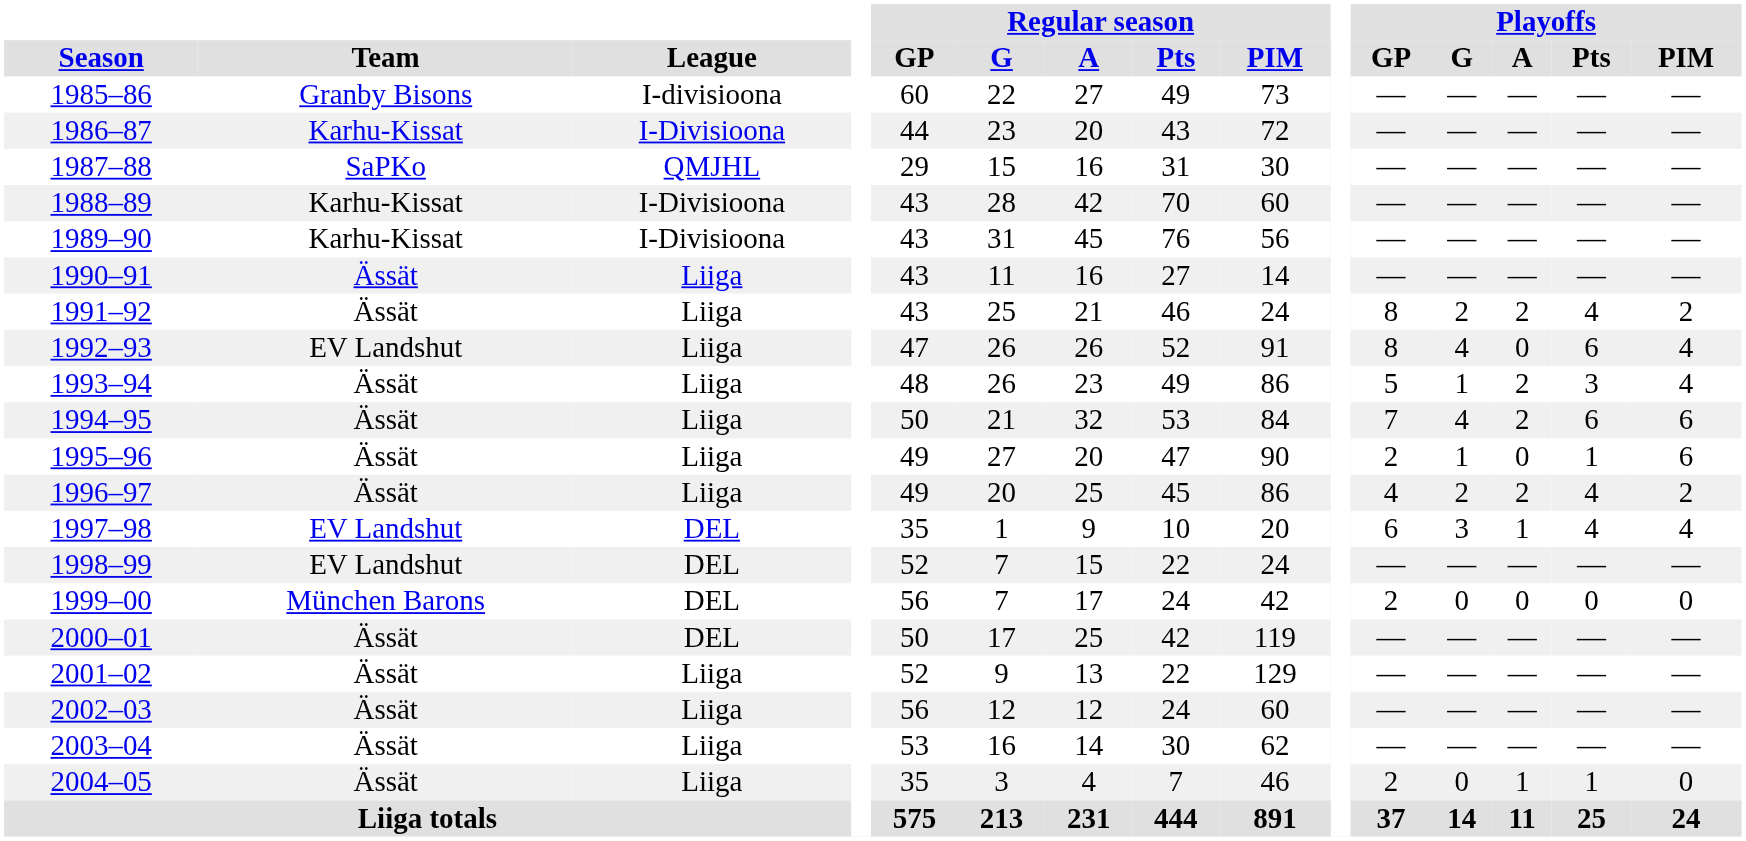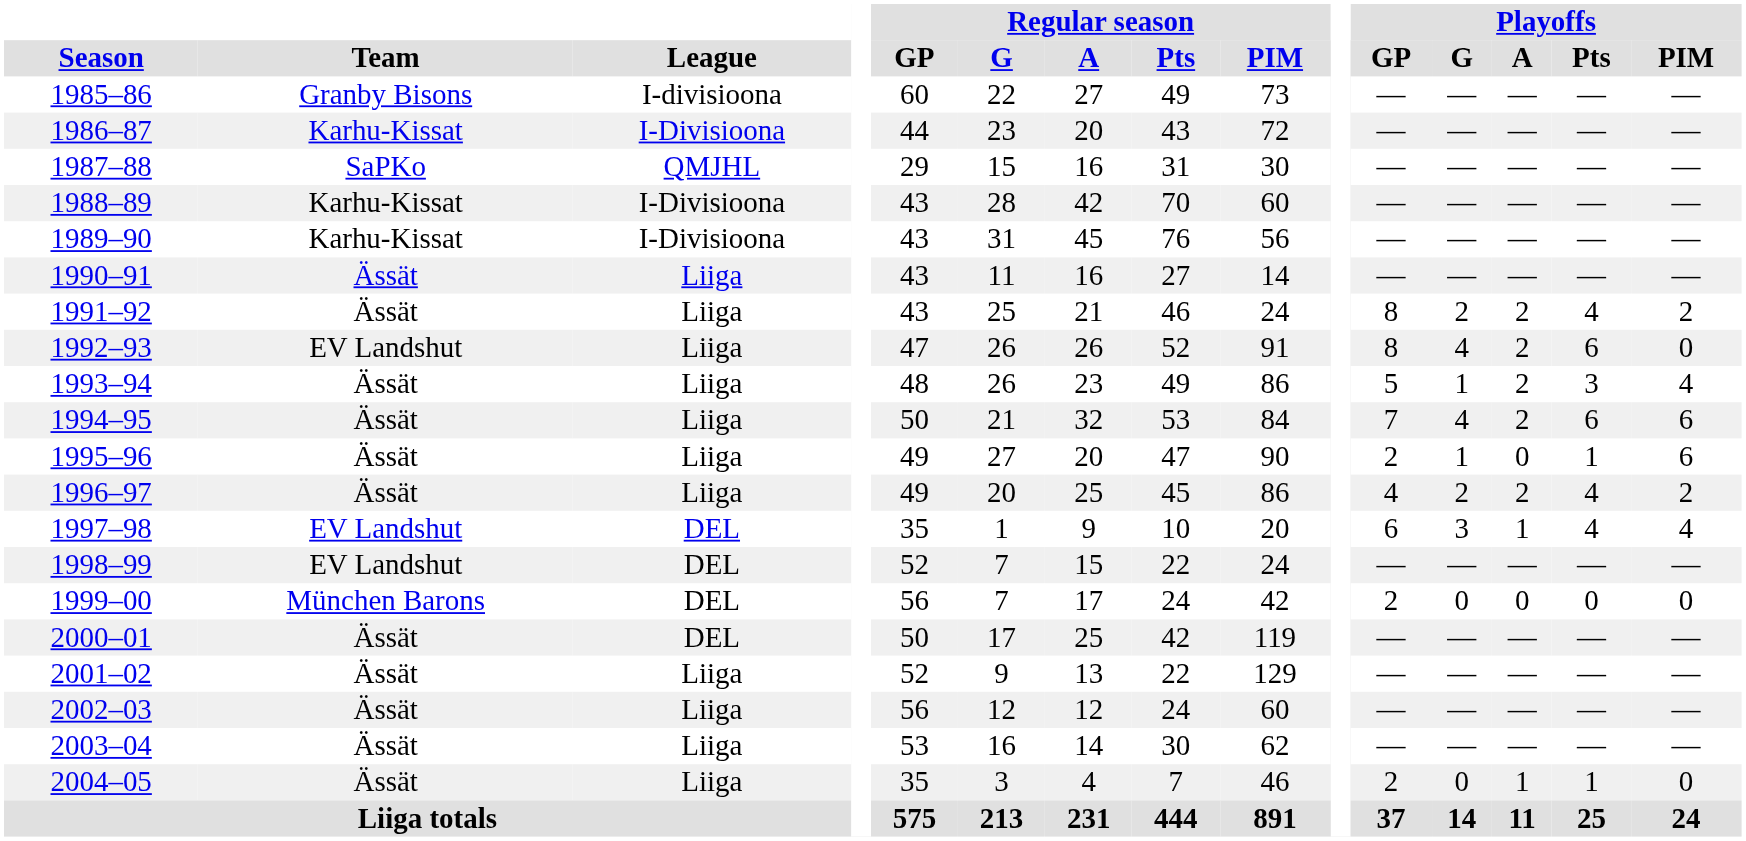1992–93 | Playoffs / A: 0 -> 2
1992–93 | Playoffs / PIM: 4 -> 0
